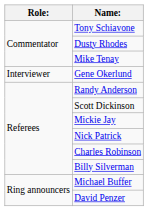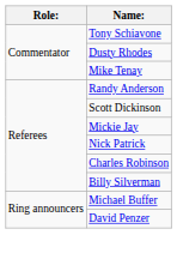- row: Interviewer | Gene Okerlund
